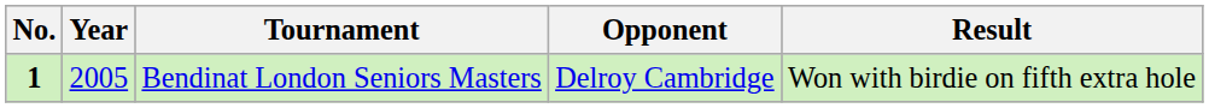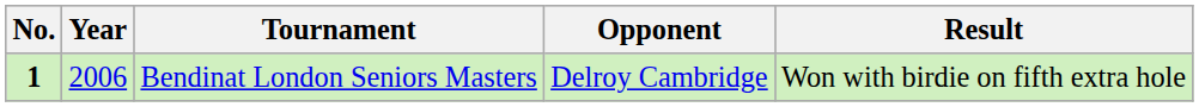Bendinat London Seniors Masters | Year: 2005 -> 2006
